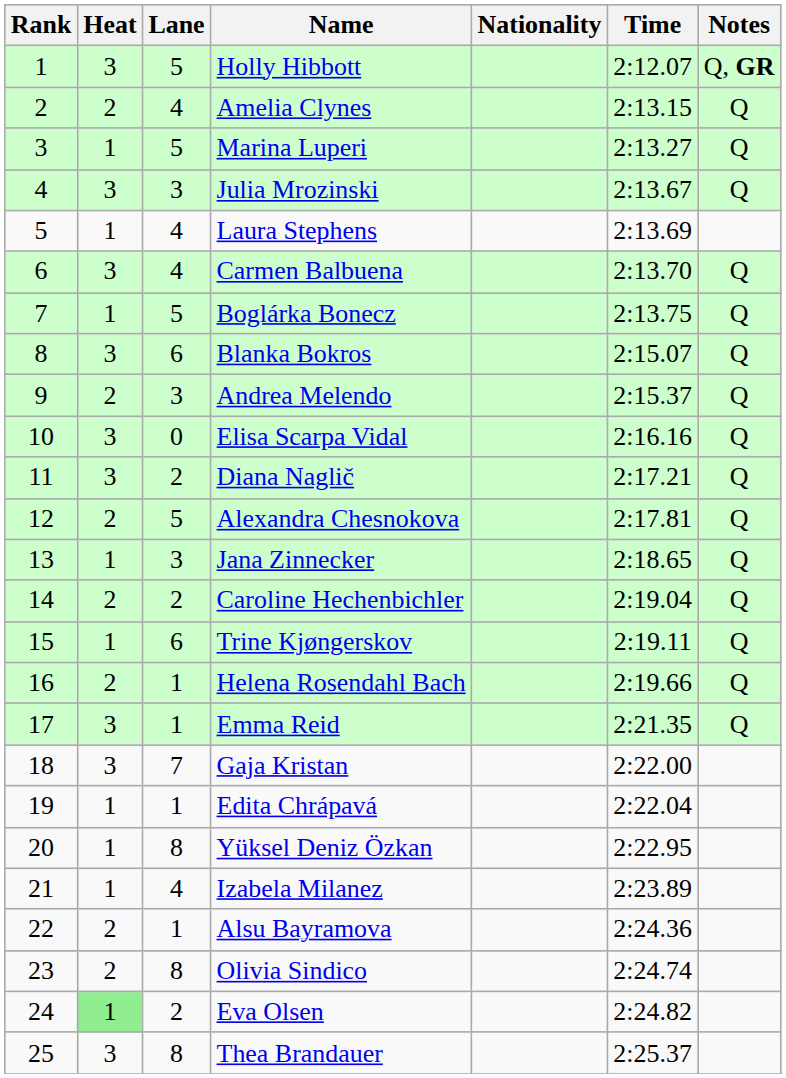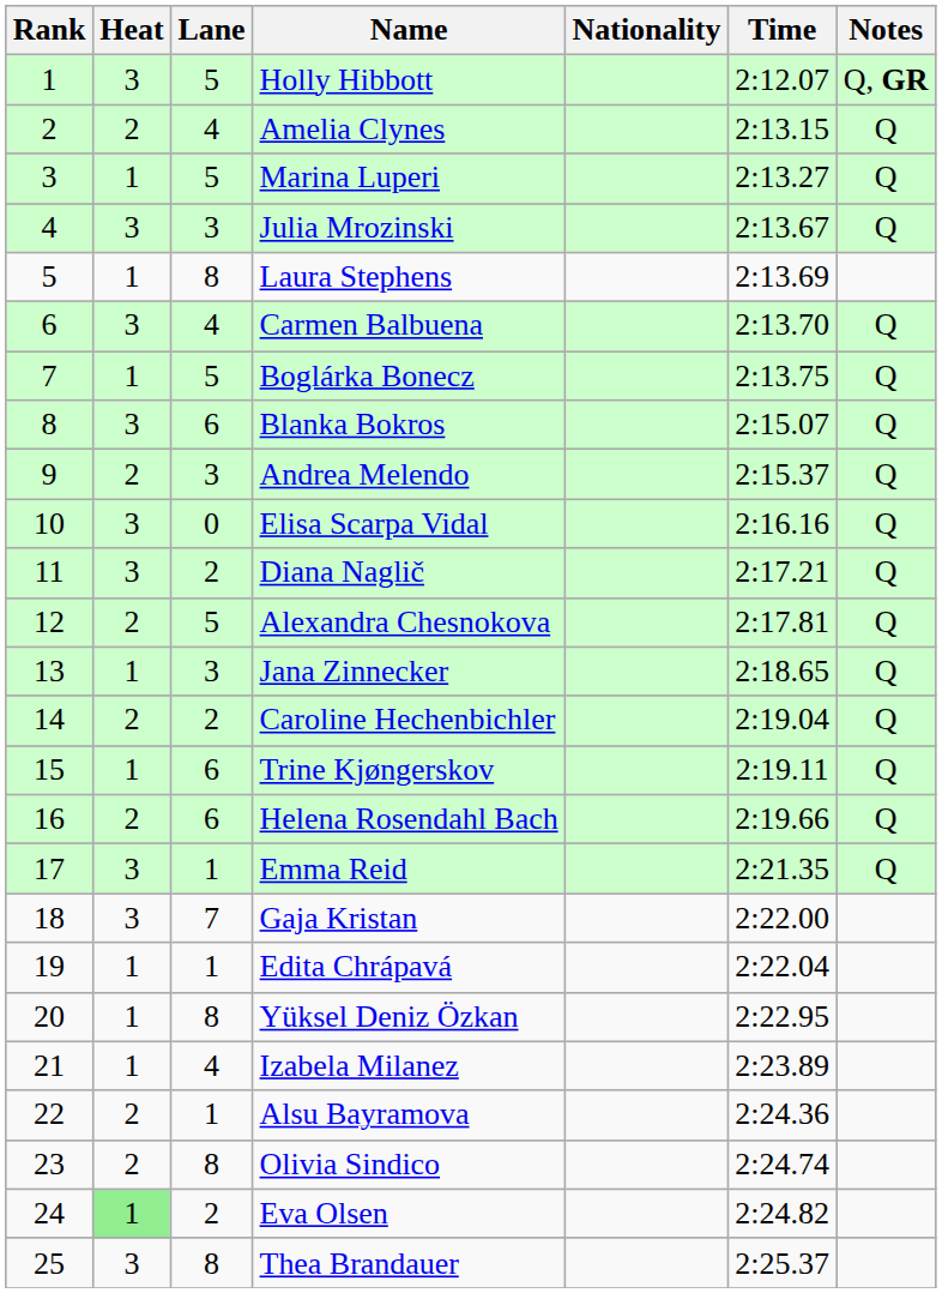Laura Stephens | Lane: 4 -> 8
Helena Rosendahl Bach | Lane: 1 -> 6
